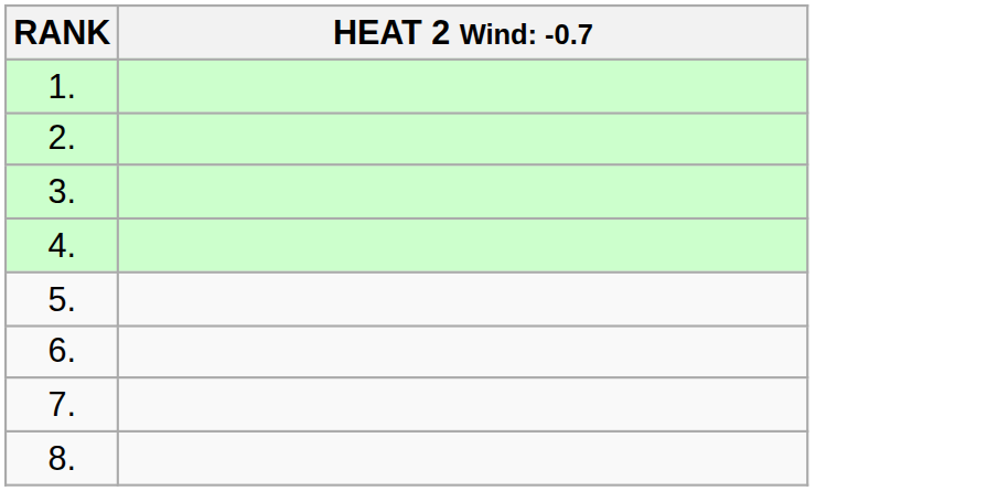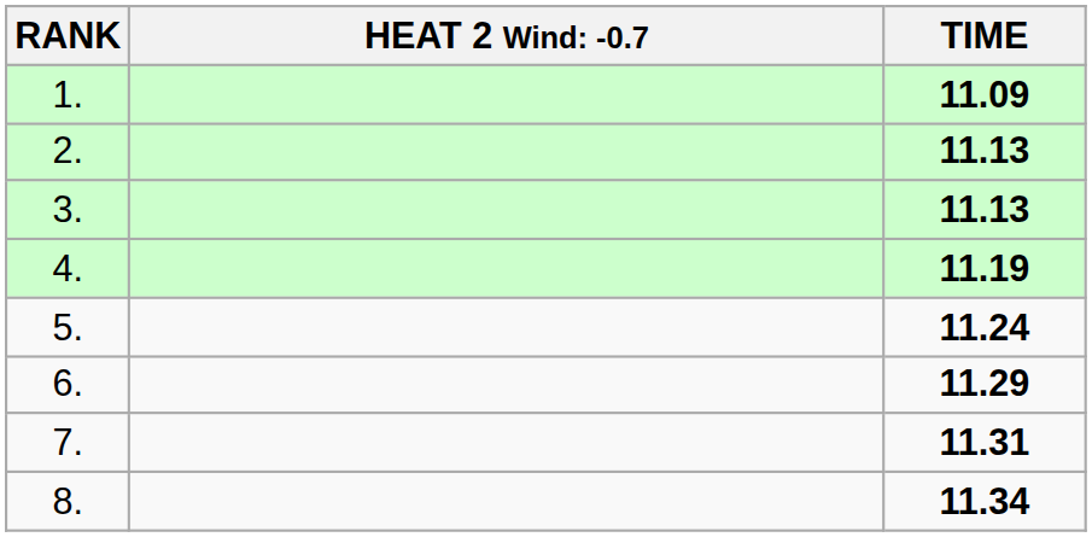+ column: TIME | 11.09 | 11.13 | 11.13 | 11.19 | 11.24 | 11.29 | 11.31 | 11.34
